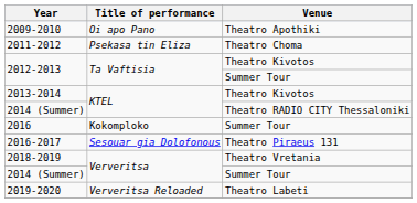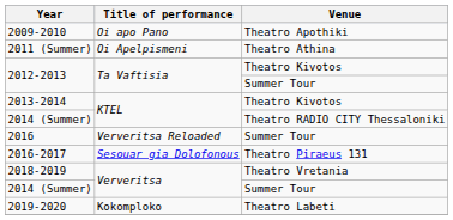+ row: 2011 (Summer) | Oi Apelpismeni | Theatro Athina
- row: 2011-2012 | Psekasa tin Eliza | Theatro Choma
2016 | Title of performance: Kokomploko -> Ververitsa Reloaded
2019-2020 | Title of performance: Ververitsa Reloaded -> Kokomploko
